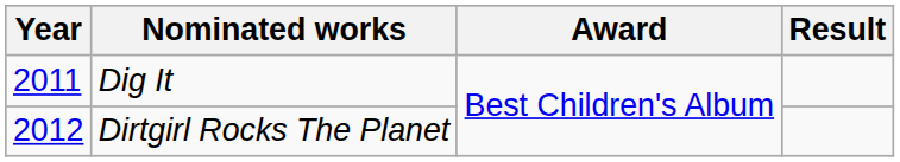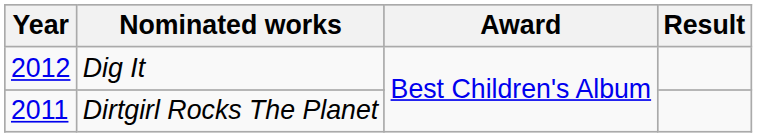Dig It | Year: 2011 -> 2012
Dirtgirl Rocks The Planet | Year: 2012 -> 2011
